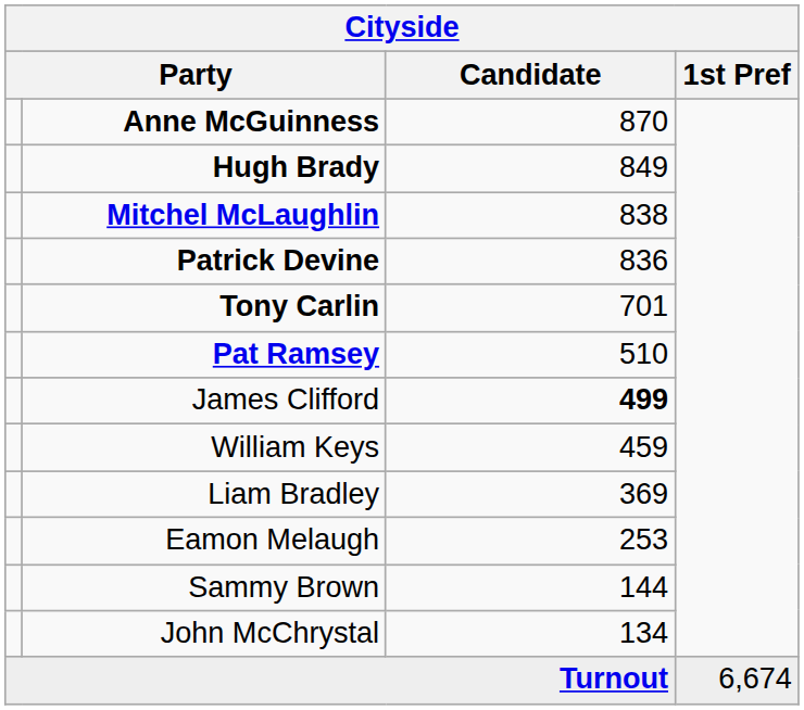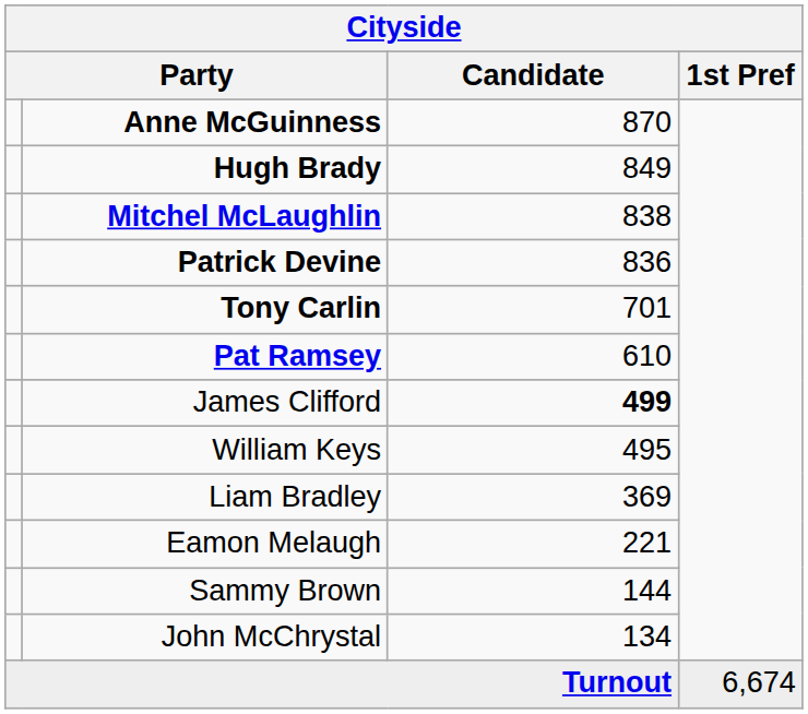Pat Ramsey | Candidate: 510 -> 610
William Keys | Candidate: 459 -> 495
Eamon Melaugh | Candidate: 253 -> 221
